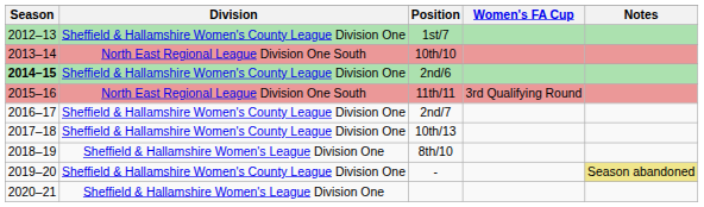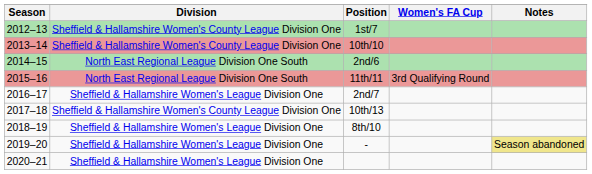10th/10 | Division: North East Regional League Division One South -> Sheffield & Hallamshire Women's County League Division One
2nd/6 | Season: bold -> normal
2nd/6 | Division: Sheffield & Hallamshire Women's County League Division One -> North East Regional League Division One South
2nd/7 | Division: Sheffield & Hallamshire Women's County League Division One -> Sheffield & Hallamshire Women's League Division One
- | Division: Sheffield & Hallamshire Women's County League Division One -> Sheffield & Hallamshire Women's League Division One
